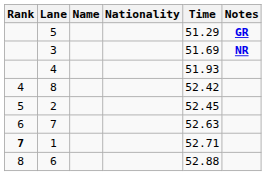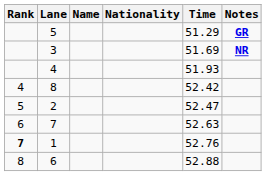2 | Time: 52.45 -> 52.47
1 | Time: 52.71 -> 52.76
